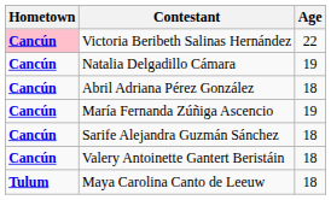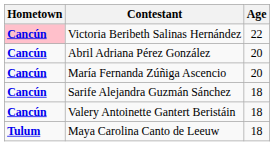- row: Cancún | Natalia Delgadillo Cámara | 19
Abril Adriana Pérez González | Age: 18 -> 20
María Fernanda Zúñiga Ascencio | Age: 19 -> 20
